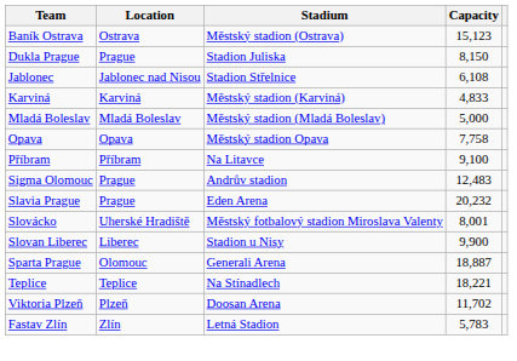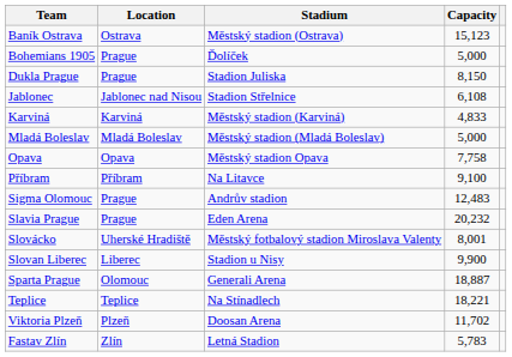+ row: Bohemians 1905 | Prague | Ďolíček | 5,000
